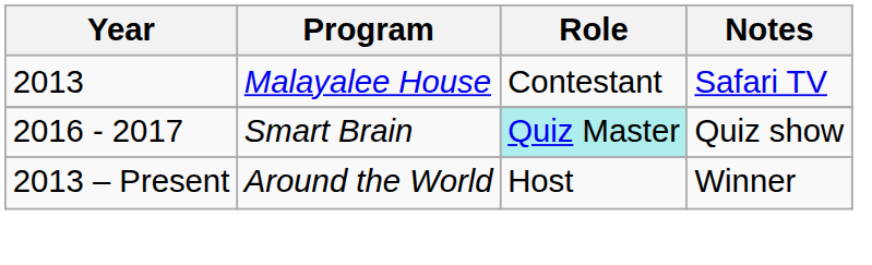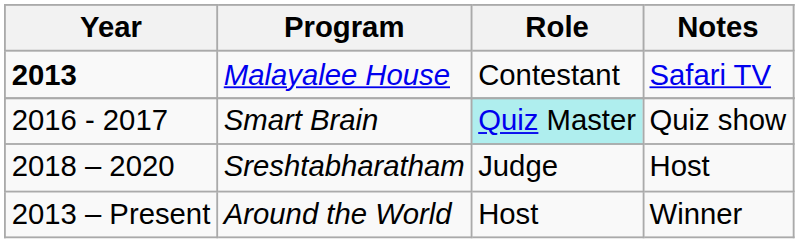Malayalee House | Year: normal -> bold
+ row: 2018 – 2020 | Sreshtabharatham | Judge | Host
